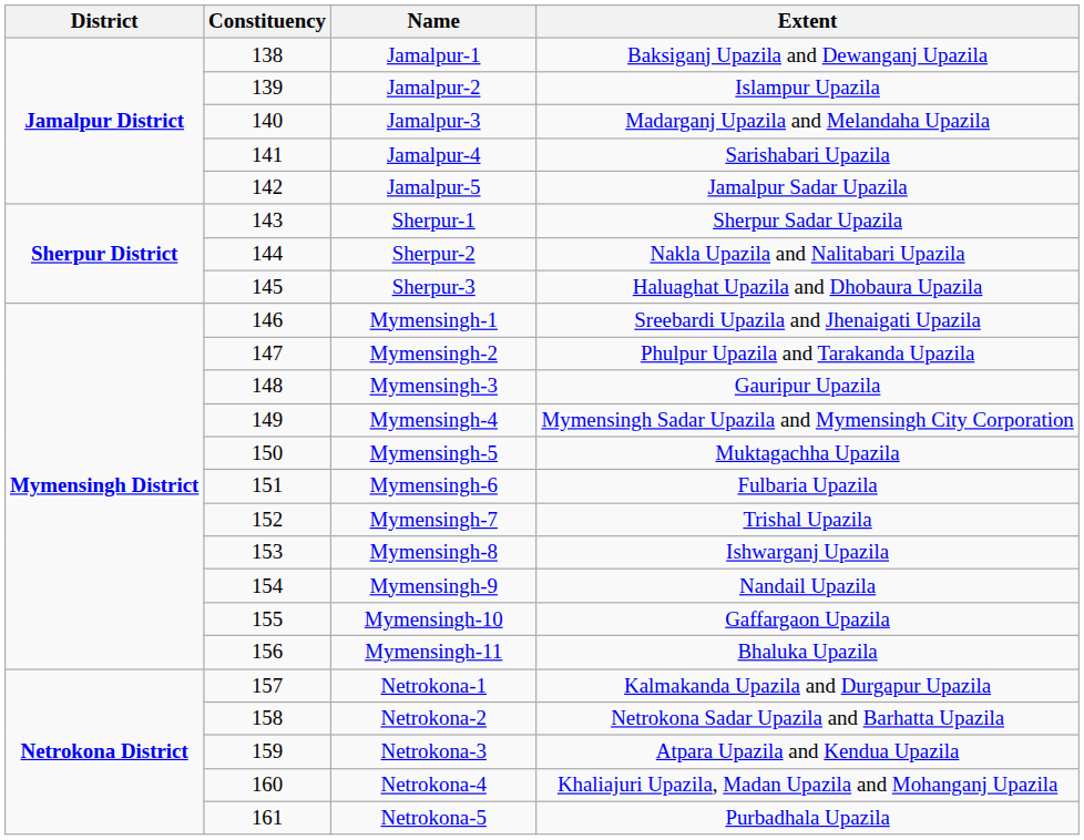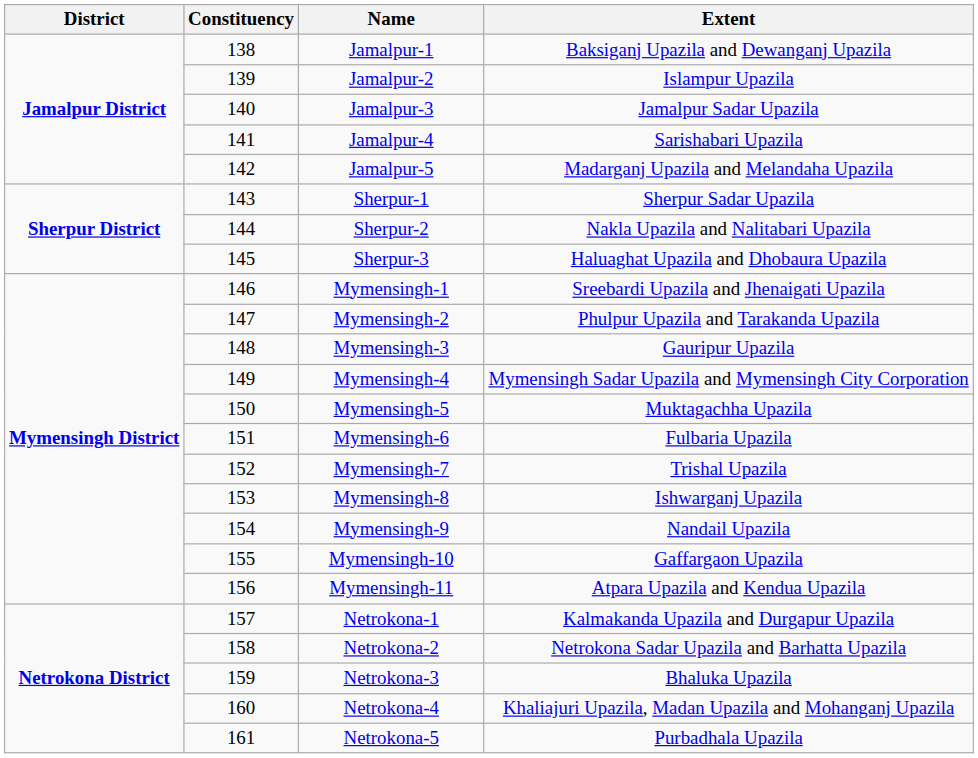Jamalpur-3 | Extent: Madarganj Upazila and Melandaha Upazila -> Jamalpur Sadar Upazila
Jamalpur-5 | Extent: Jamalpur Sadar Upazila -> Madarganj Upazila and Melandaha Upazila
Mymensingh-11 | Extent: Bhaluka Upazila -> Atpara Upazila and Kendua Upazila
Netrokona-3 | Extent: Atpara Upazila and Kendua Upazila -> Bhaluka Upazila
